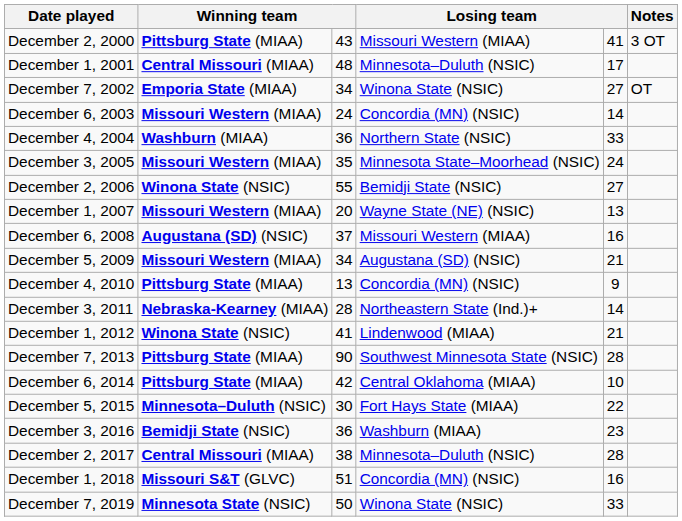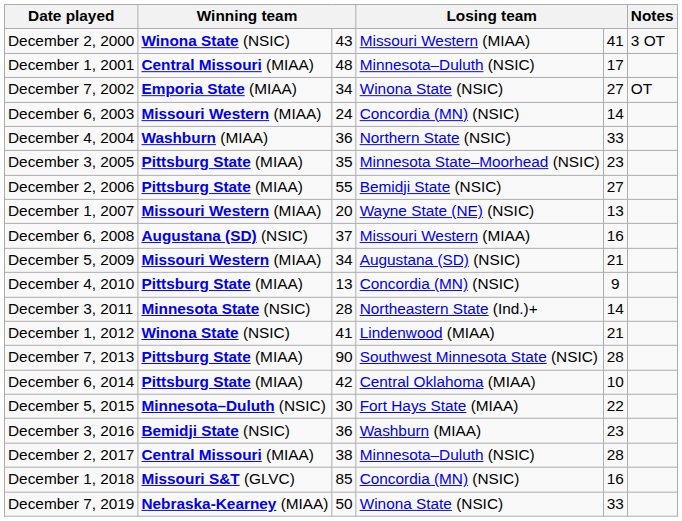December 2, 2000 | column 2: Pittsburg State (MIAA) -> Winona State (NSIC)
December 3, 2005 | column 2: Missouri Western (MIAA) -> Pittsburg State (MIAA)
December 3, 2005 | column 5: 24 -> 23
December 2, 2006 | column 2: Winona State (NSIC) -> Pittsburg State (MIAA)
December 3, 2011 | column 2: Nebraska-Kearney (MIAA) -> Minnesota State (NSIC)
December 1, 2018 | column 3: 51 -> 85
December 7, 2019 | column 2: Minnesota State (NSIC) -> Nebraska-Kearney (MIAA)
